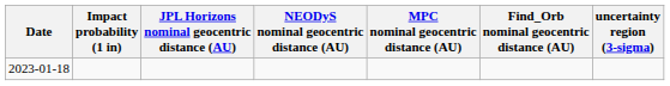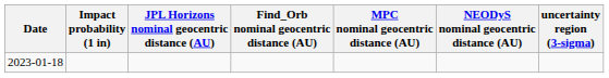columns swapped: NEODyS nominal geocentric distance (AU) <-> Find_Orb nominal geocentric distance (AU)
